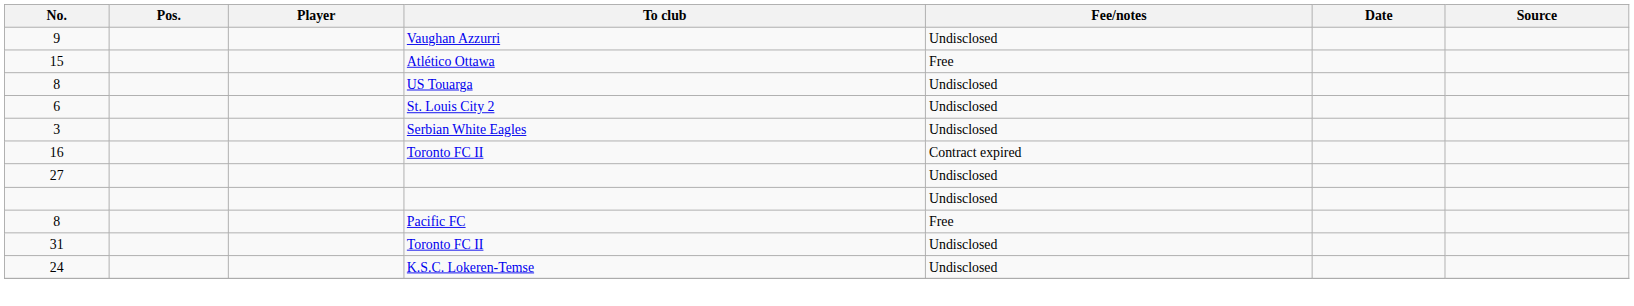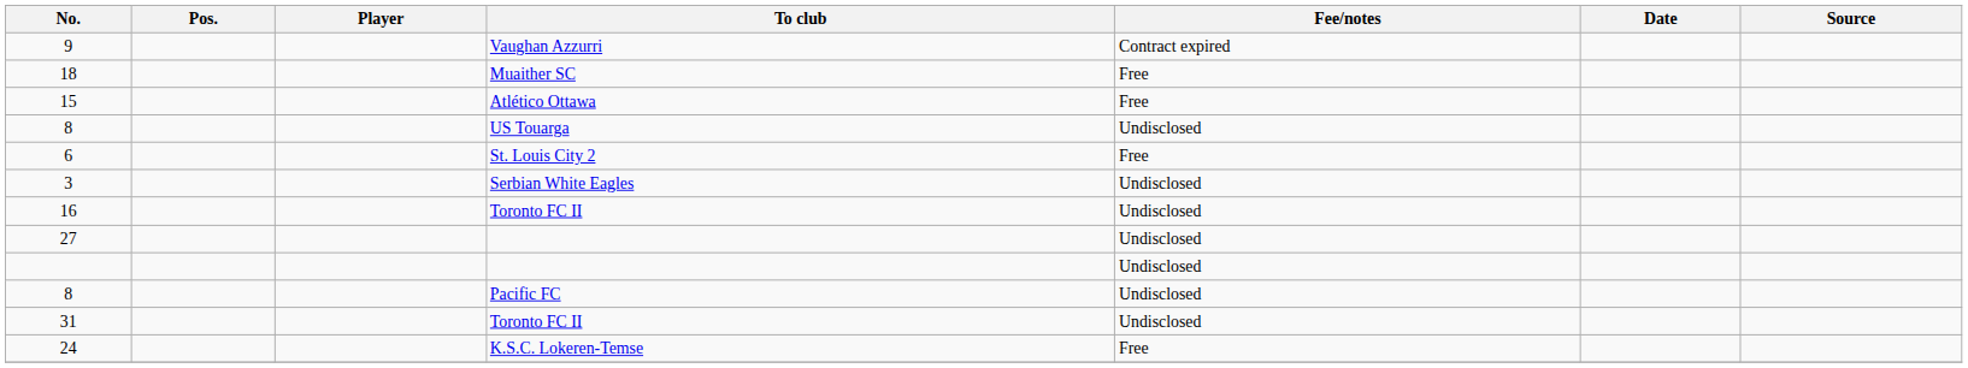9 | Fee/notes: Undisclosed -> Contract expired
+ row: 18 | Muaither SC | Free
6 | Fee/notes: Undisclosed -> Free
16 | Fee/notes: Contract expired -> Undisclosed
8 / Pacific FC | Fee/notes: Free -> Undisclosed
24 | Fee/notes: Undisclosed -> Free
